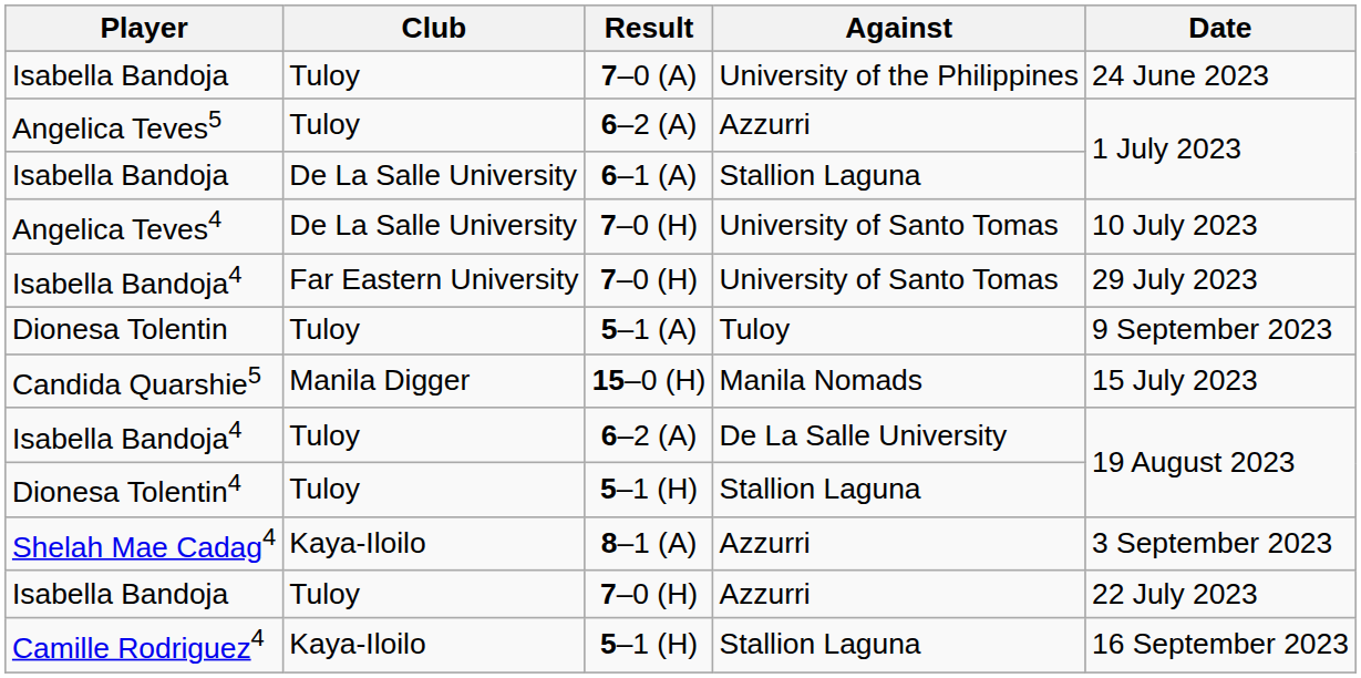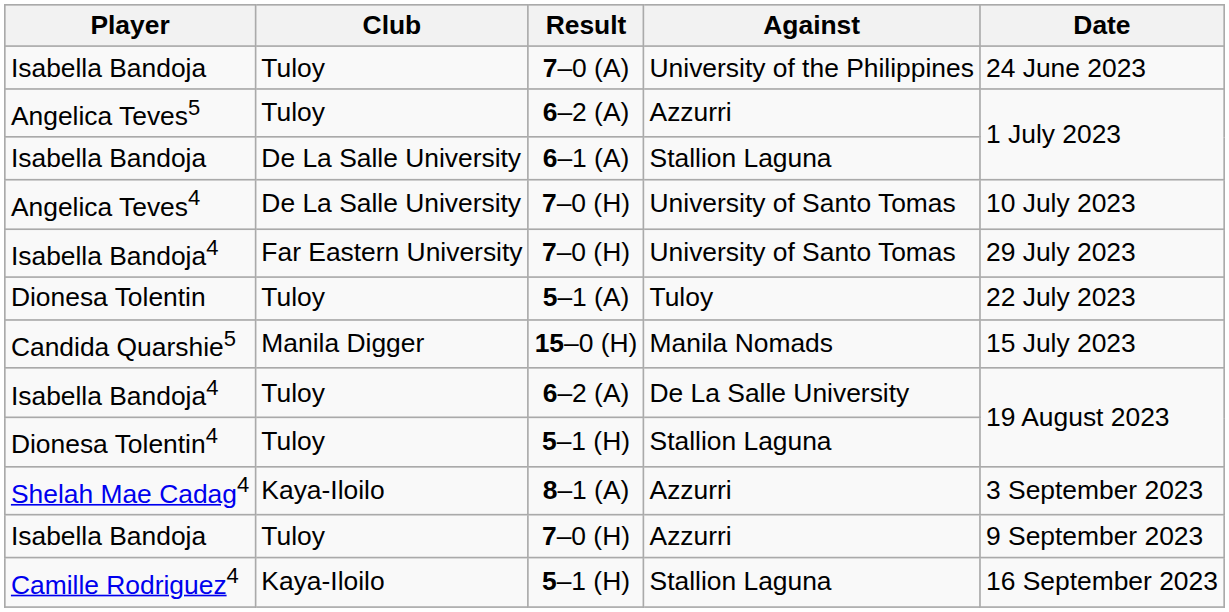Dionesa Tolentin | Date: 9 September 2023 -> 22 July 2023
Isabella Bandoja / Azzurri | Date: 22 July 2023 -> 9 September 2023
